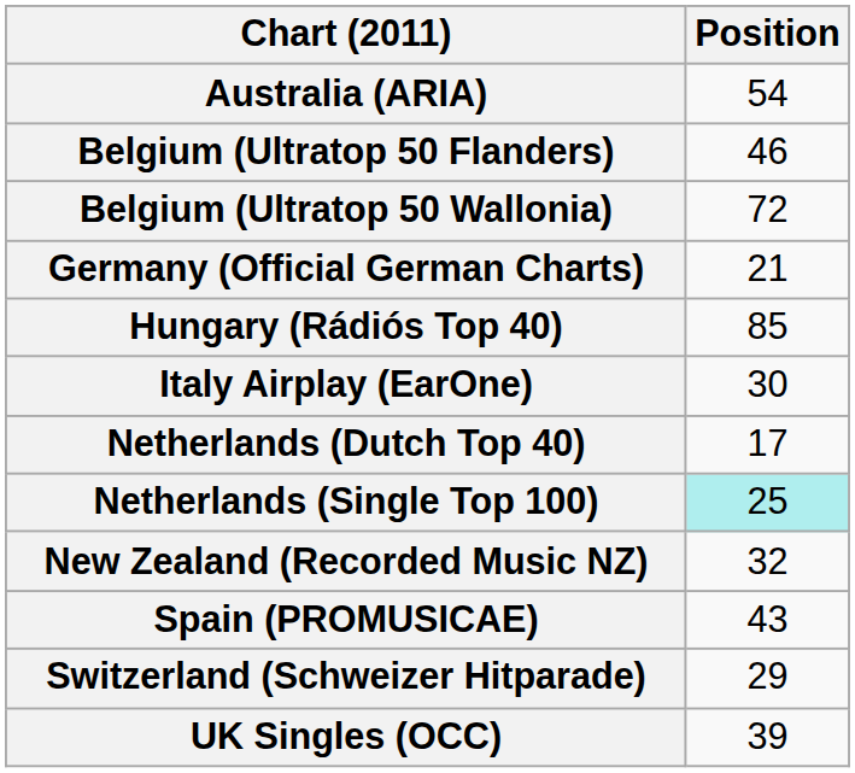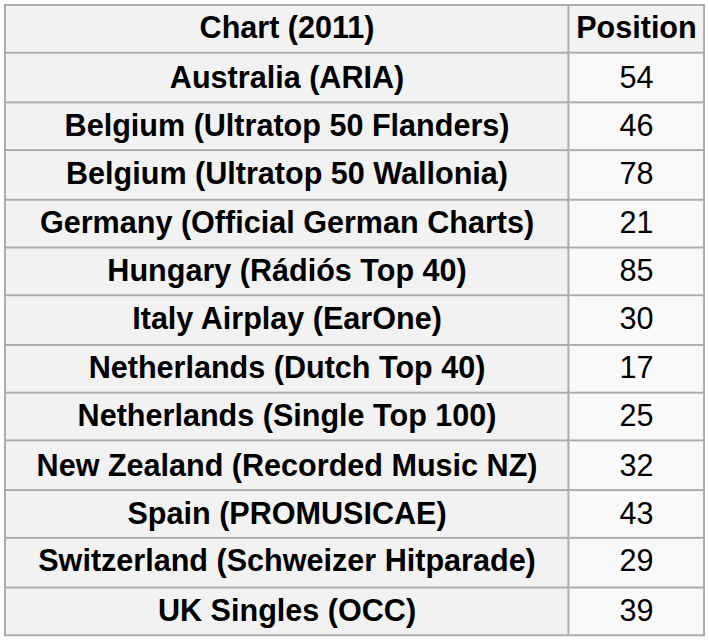Belgium (Ultratop 50 Wallonia) | Position: 72 -> 78
Netherlands (Single Top 100) | Position: paleturquoise background -> no background
